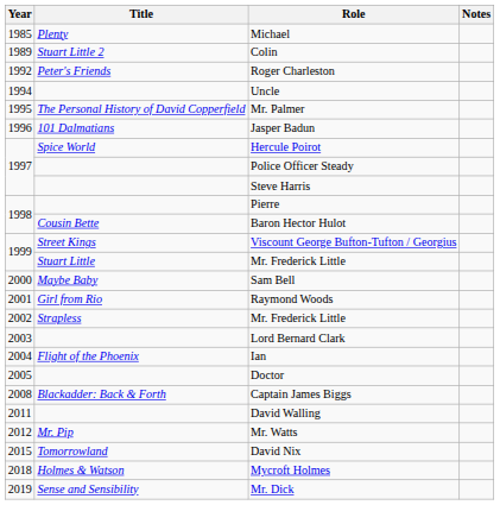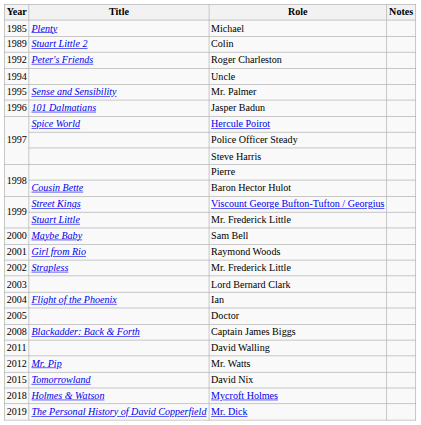Mr. Palmer | Title: The Personal History of David Copperfield -> Sense and Sensibility
Mr. Dick | Title: Sense and Sensibility -> The Personal History of David Copperfield
